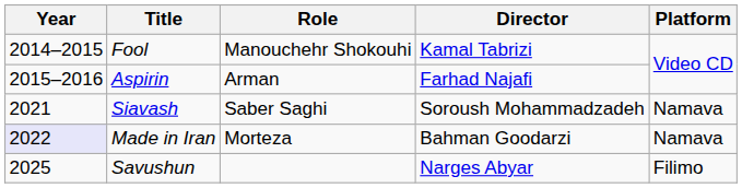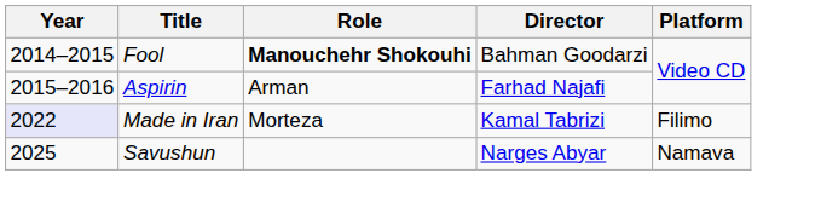Fool | Role: normal -> bold
Fool | Director: Kamal Tabrizi -> Bahman Goodarzi
- row: 2021 | Siavash | Saber Saghi | Soroush Mohammadzadeh | Namava
Made in Iran | Director: Bahman Goodarzi -> Kamal Tabrizi
Made in Iran | Platform: Namava -> Filimo
Savushun | Platform: Filimo -> Namava
